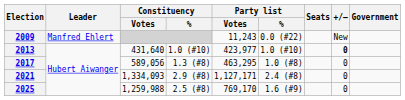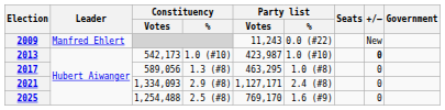2013 | Constituency / Votes: 431,640 -> 542,173
2013 | Party list / Votes: 423,977 -> 423,987
2025 | Constituency / Votes: 1,259,988 -> 1,254,488
